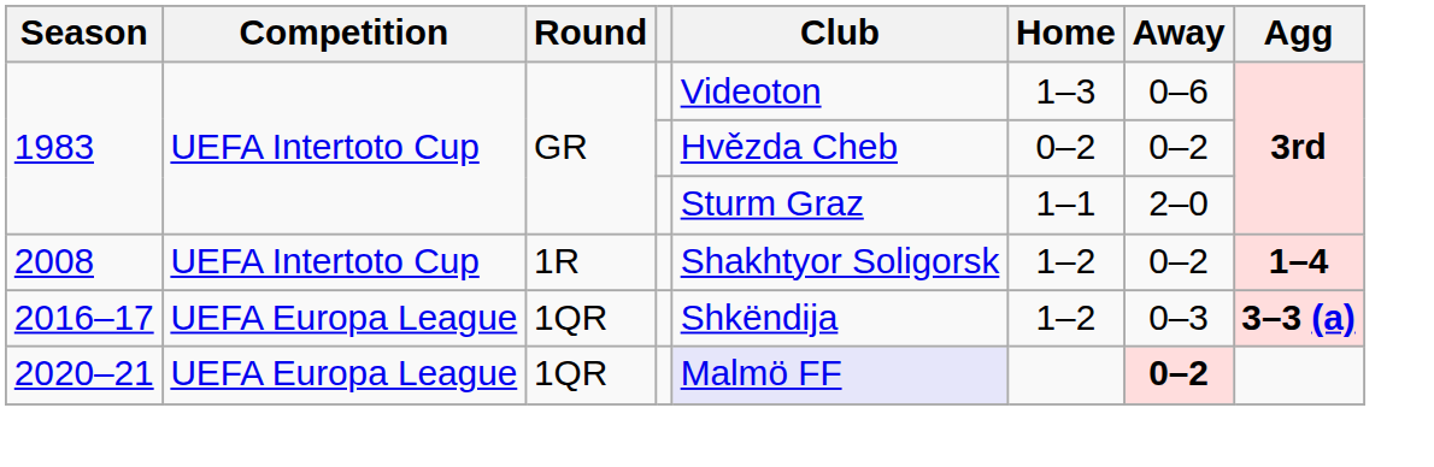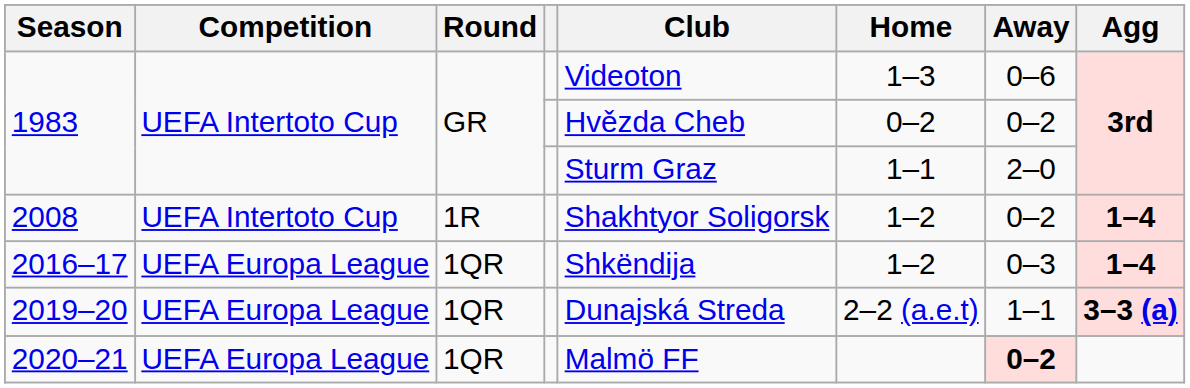2016–17 | Agg: 3–3 (a) -> 1–4
+ row: 2019–20 | UEFA Europa League | 1QR | Dunajská Streda | 2–2 (a.e.t) | 1–1 | 3–3 (a)
2020–21 | Club: lavender background -> no background
